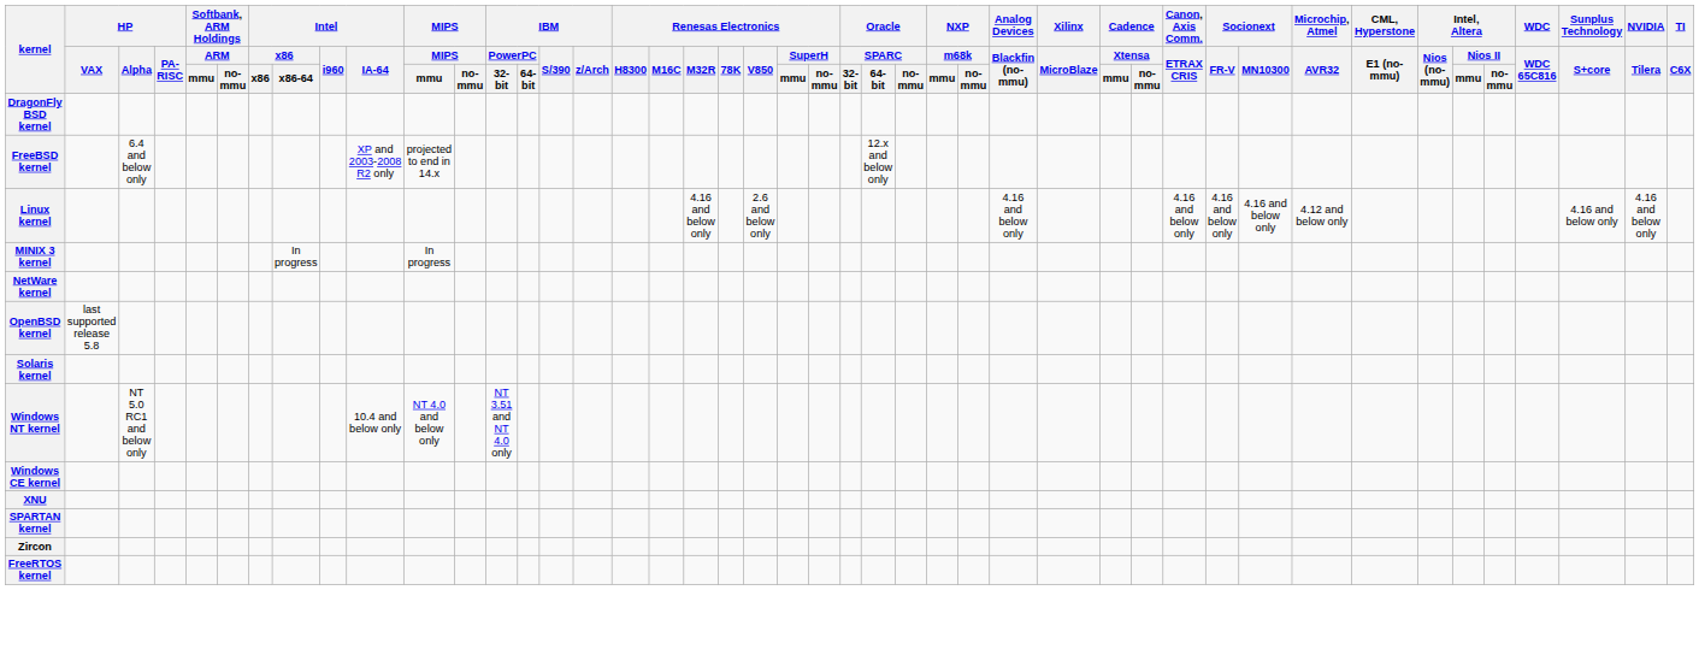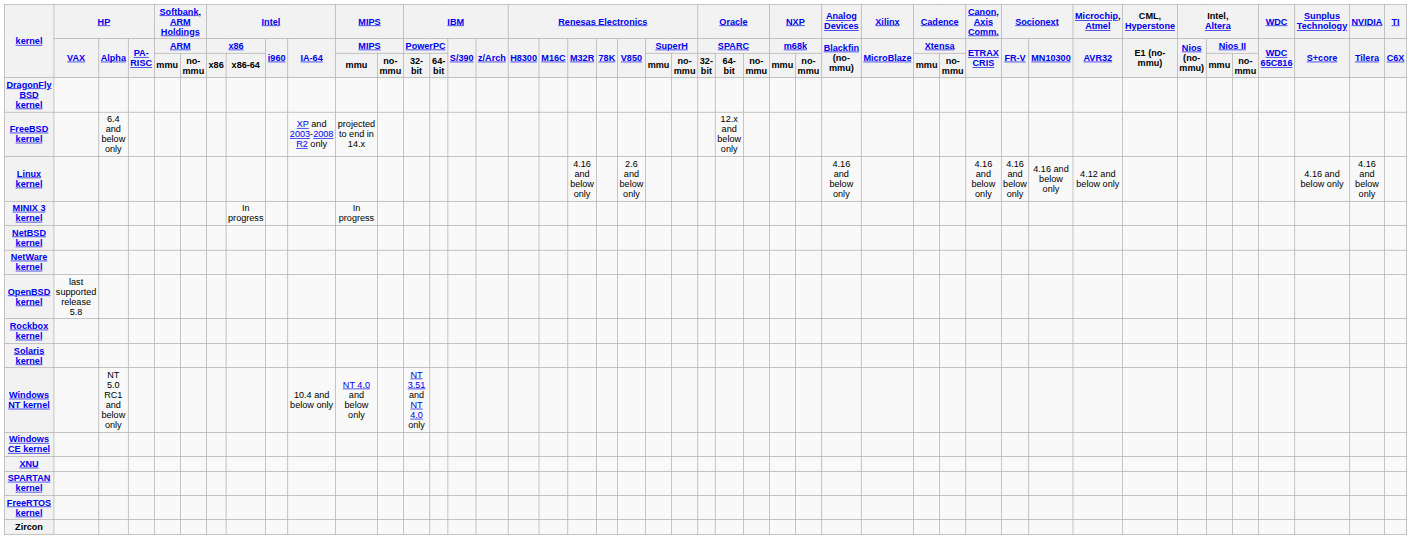+ row: NetBSD kernel
+ row: Rockbox kernel
rows swapped: FreeRTOS kernel <-> Zircon
